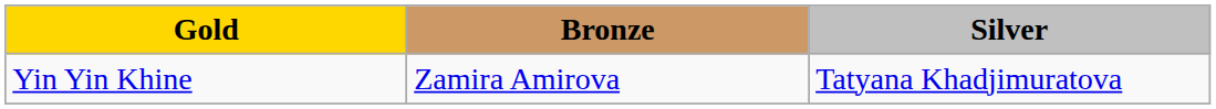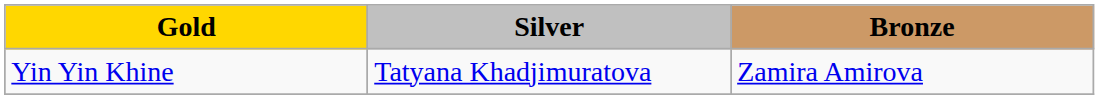columns swapped: Silver <-> Bronze
